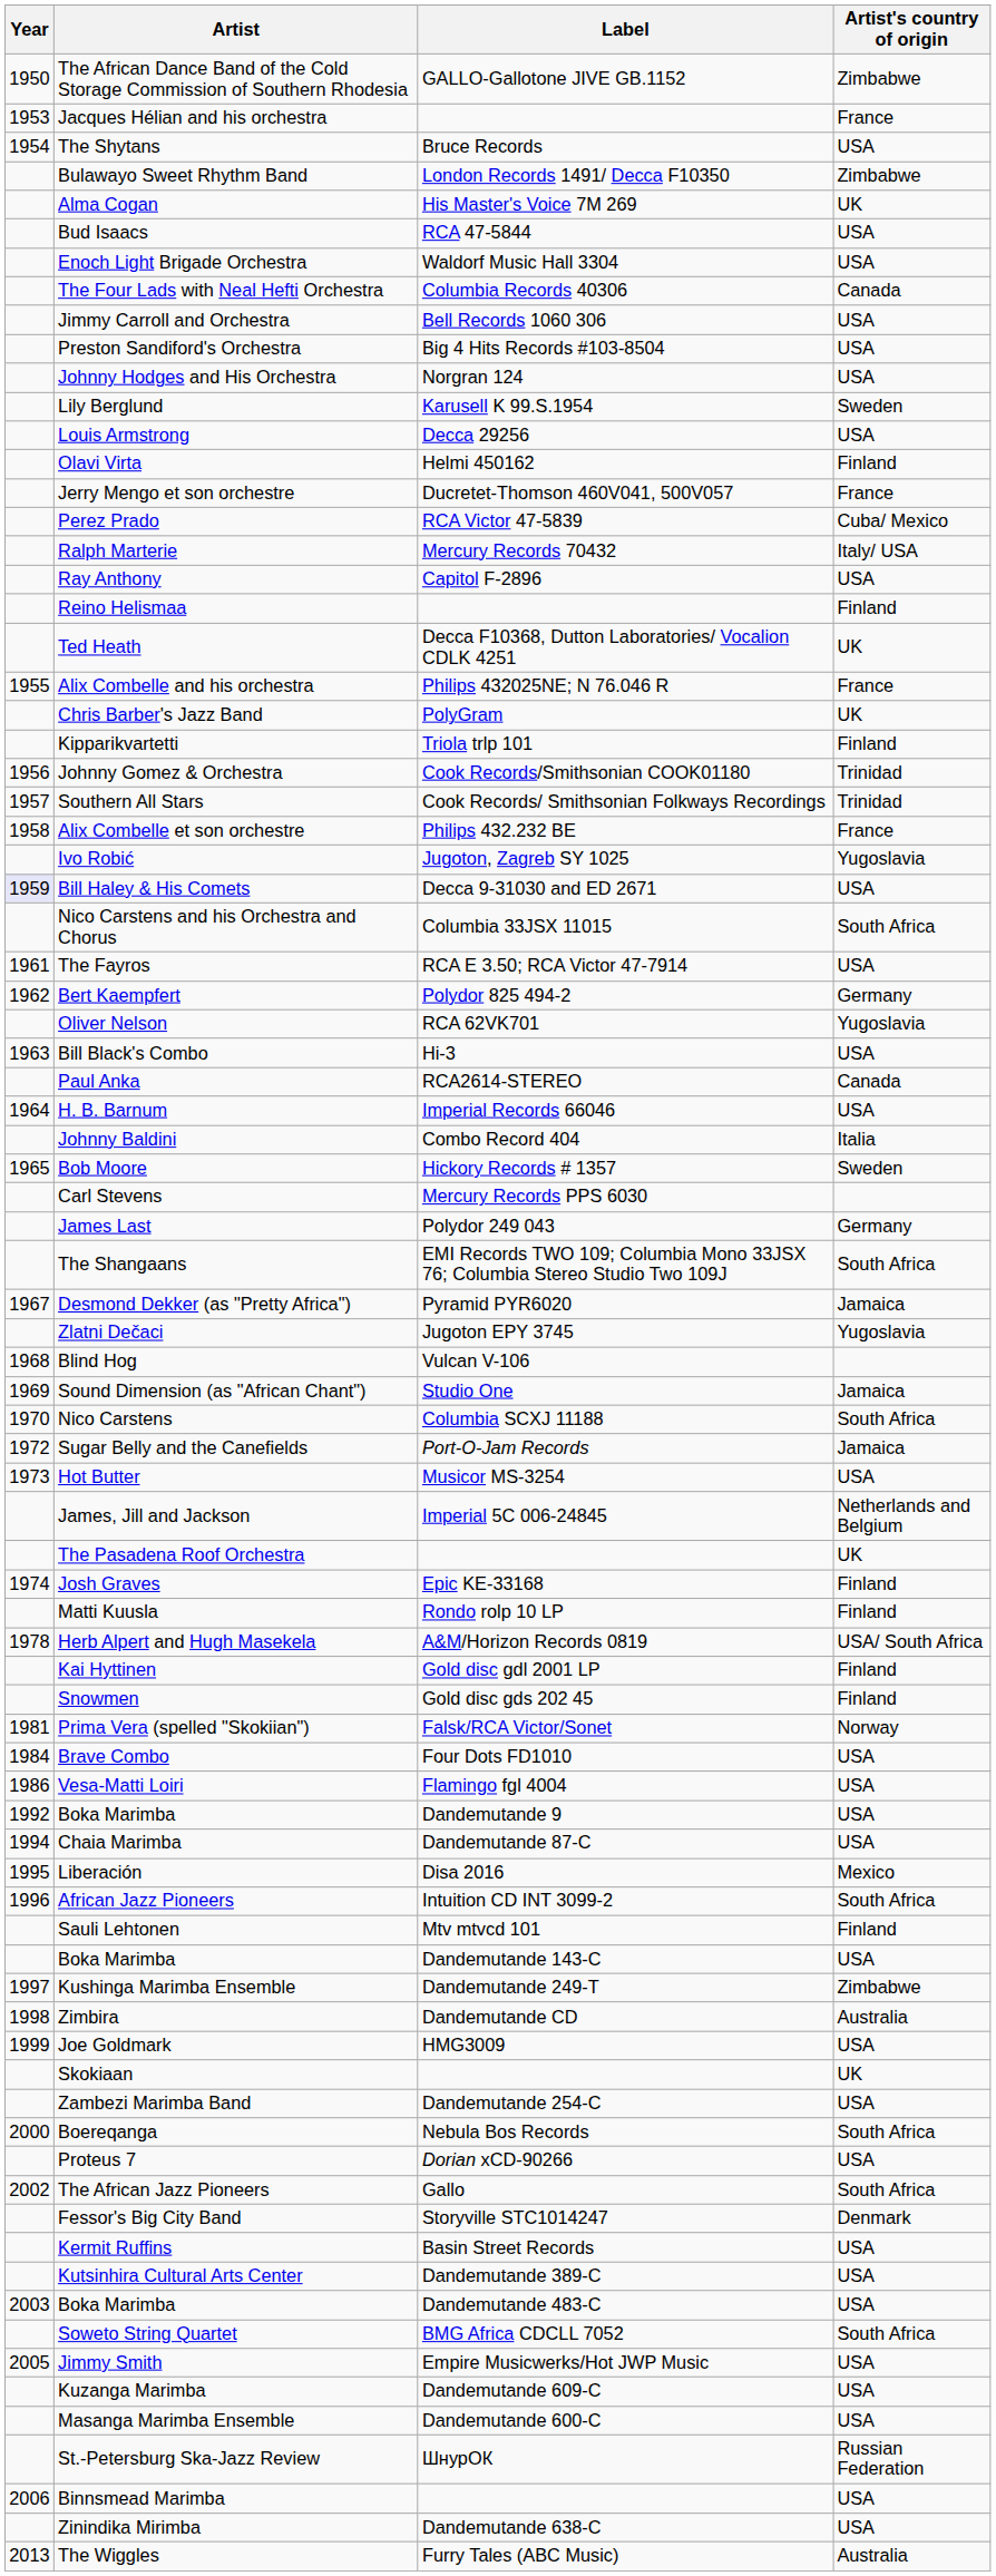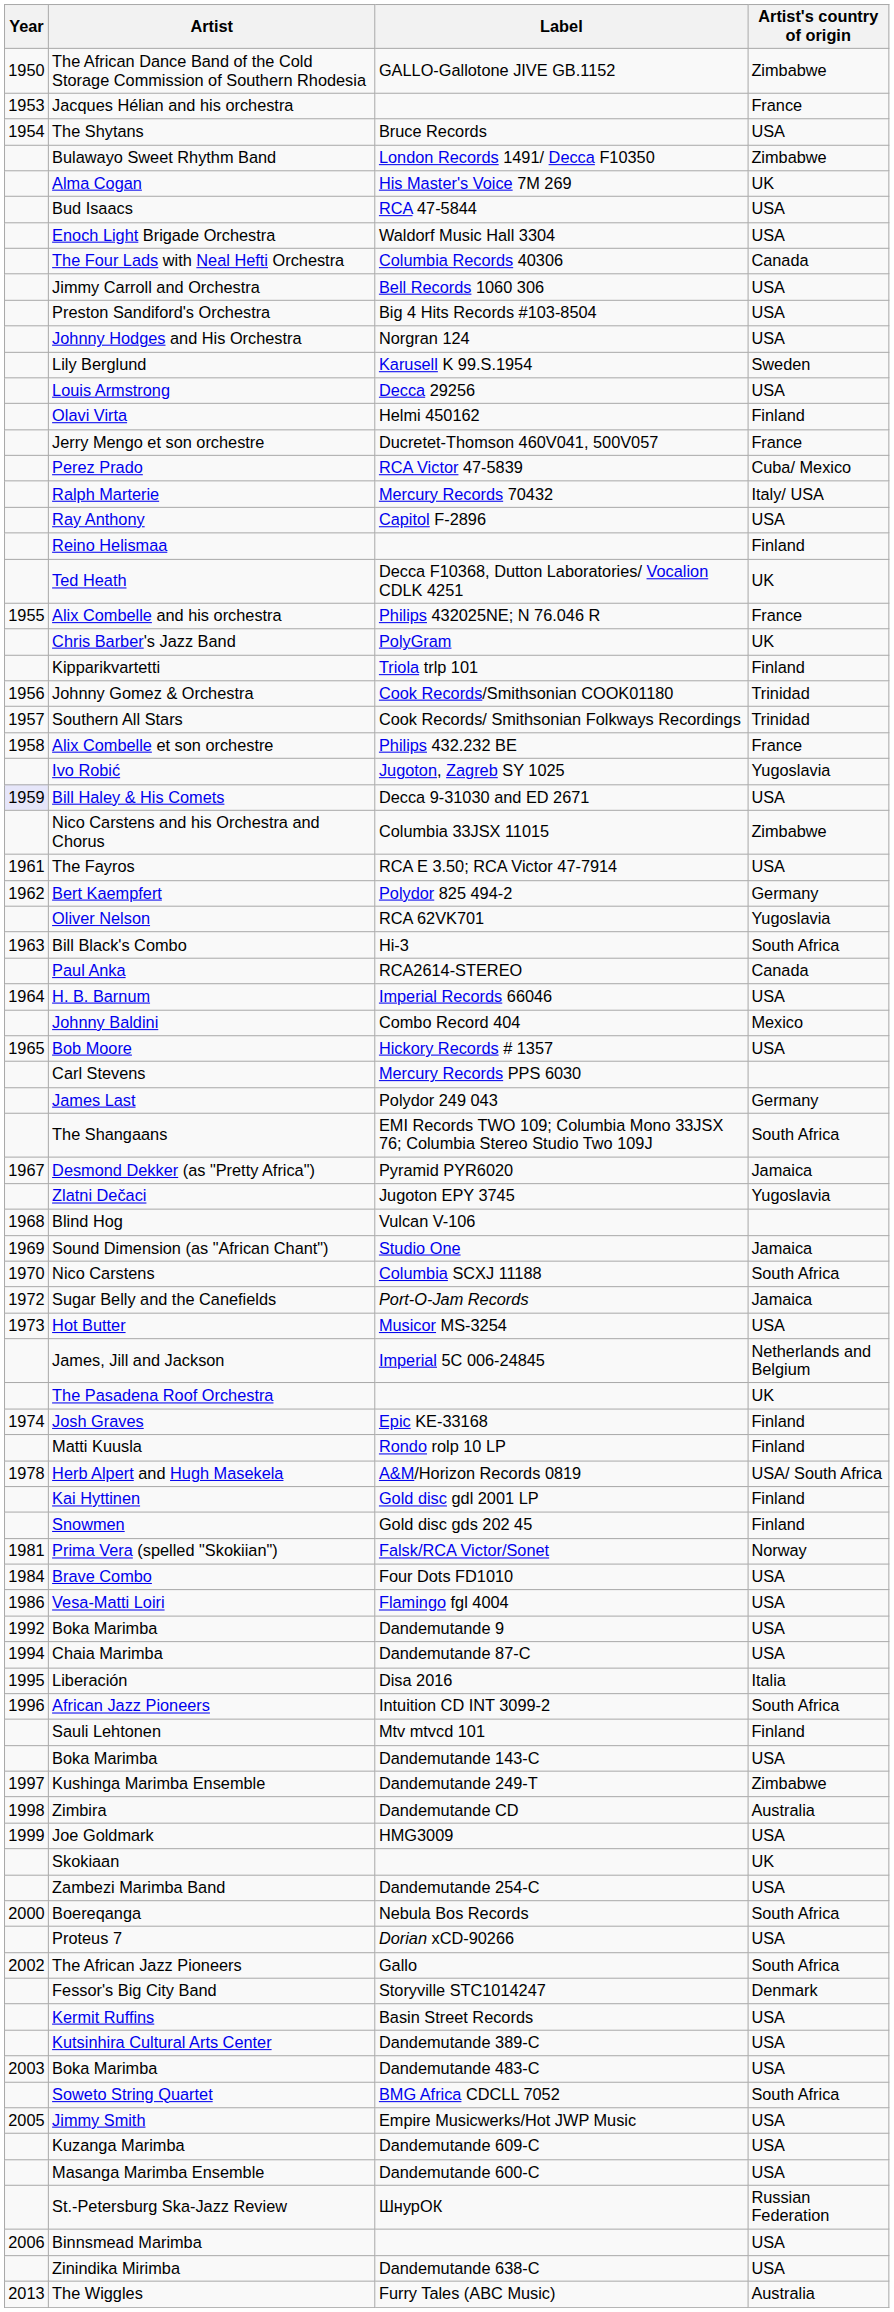Nico Carstens and his Orchestra and Chorus | Artist's country of origin: South Africa -> Zimbabwe
Bill Black's Combo | Artist's country of origin: USA -> South Africa
Johnny Baldini | Artist's country of origin: Italia -> Mexico
Bob Moore | Artist's country of origin: Sweden -> USA
Liberación | Artist's country of origin: Mexico -> Italia
